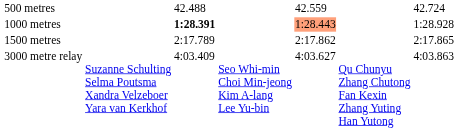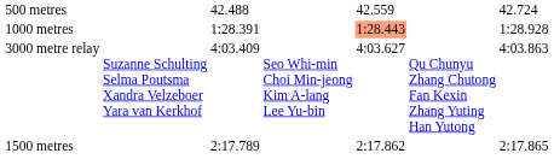1000 metres | column 3: bold -> normal
rows swapped: 1500 metres <-> 3000 metre relay
